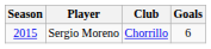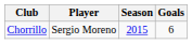columns swapped: Season <-> Club
